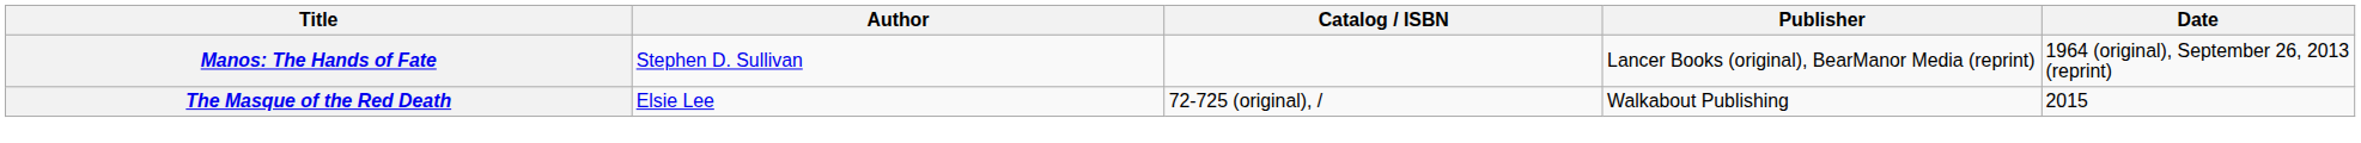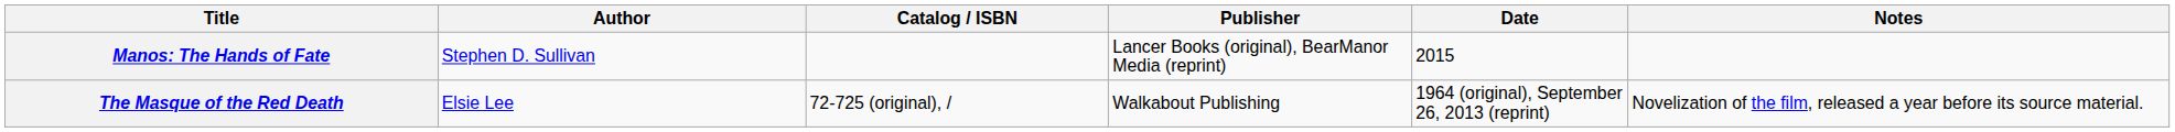+ column: Notes | Novelization of the film, released a year before its source material.
Manos: The Hands of Fate | Date: 1964 (original), September 26, 2013 (reprint) -> 2015
The Masque of the Red Death | Date: 2015 -> 1964 (original), September 26, 2013 (reprint)
